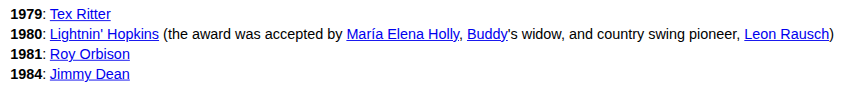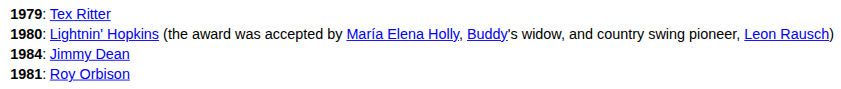rows swapped: Roy Orbison <-> Jimmy Dean
